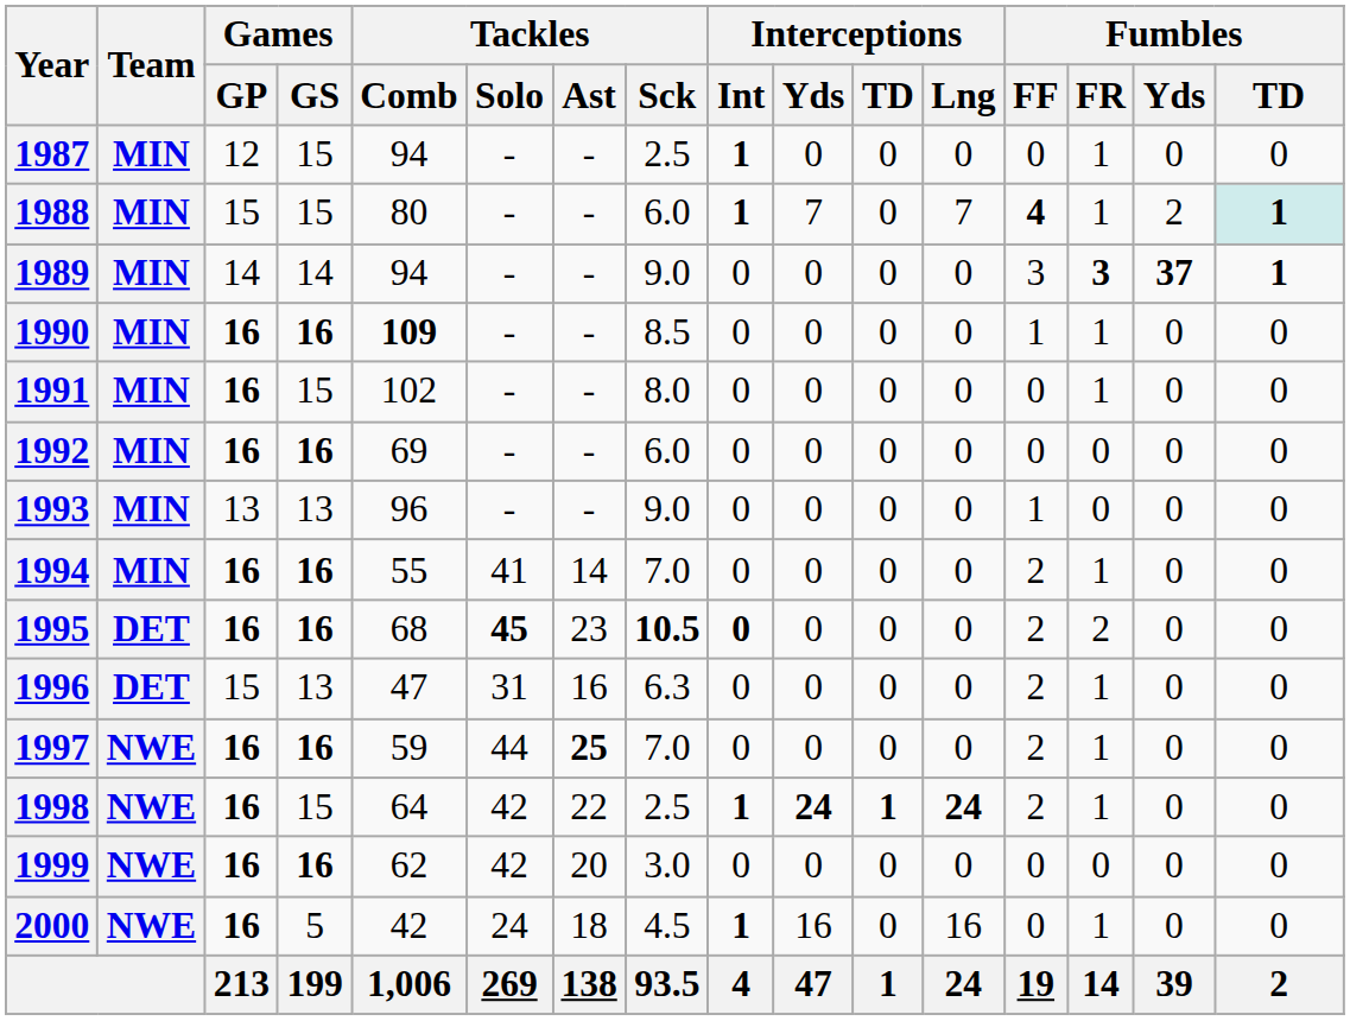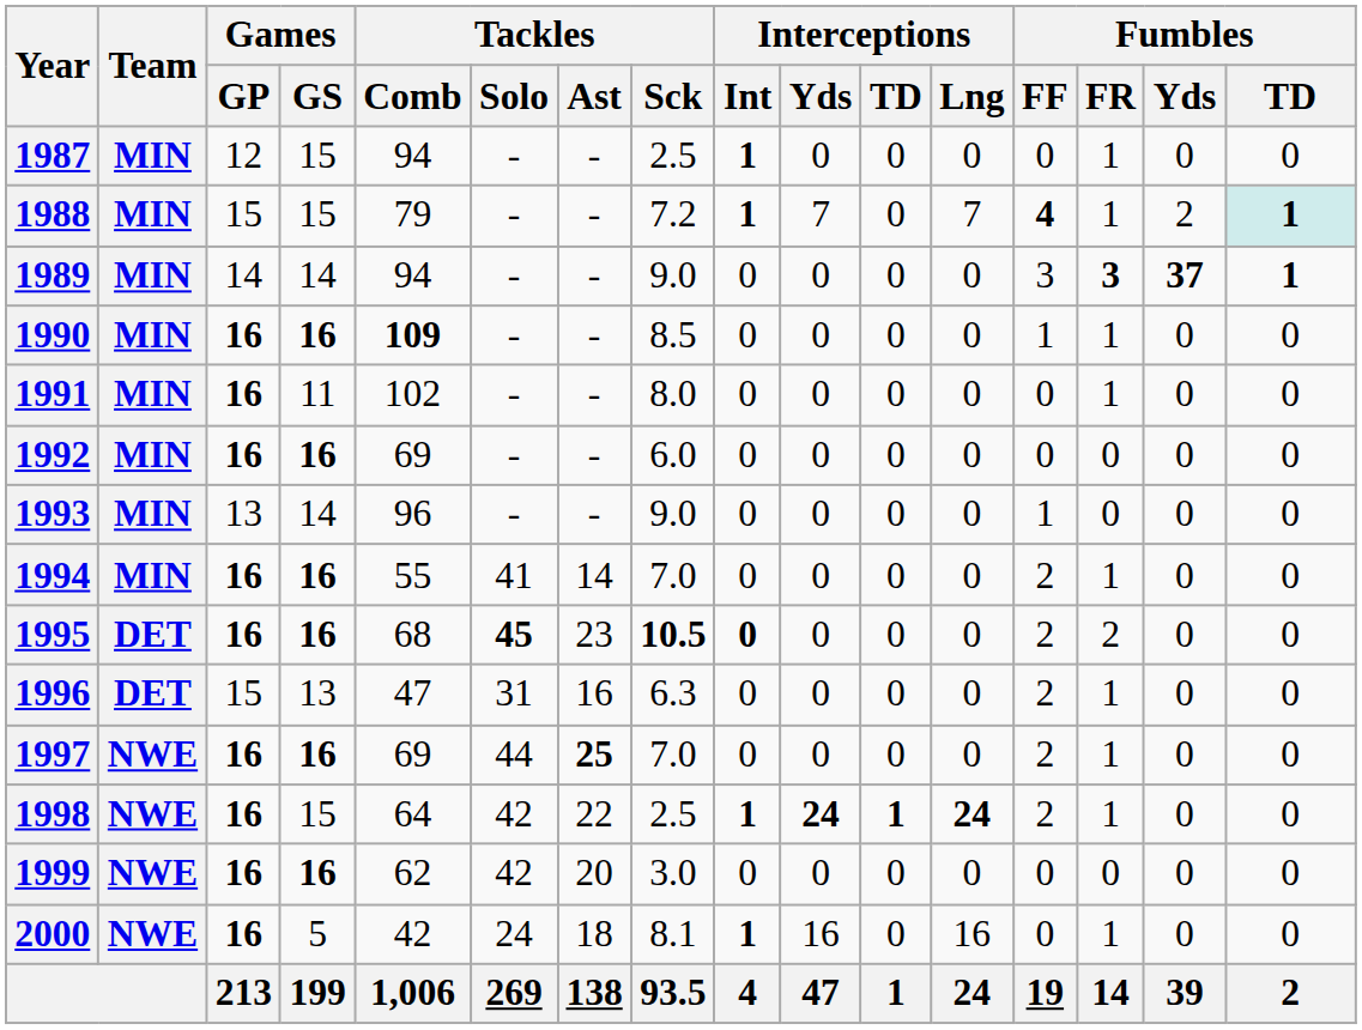1988 | Tackles / Comb: 80 -> 79
1988 | Tackles / Sck: 6.0 -> 7.2
1991 | Games / GS: 15 -> 11
1993 | Games / GS: 13 -> 14
1997 | Tackles / Comb: 59 -> 69
2000 | Tackles / Sck: 4.5 -> 8.1
